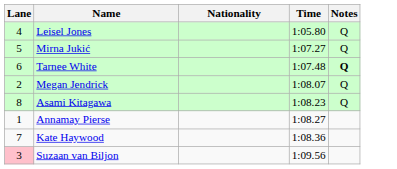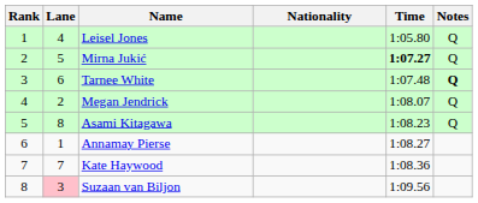+ column: Rank | 1 | 2 | 3 | 4 | 5 | 6 | 7 | 8
Mirna Jukić | Time: normal -> bold
